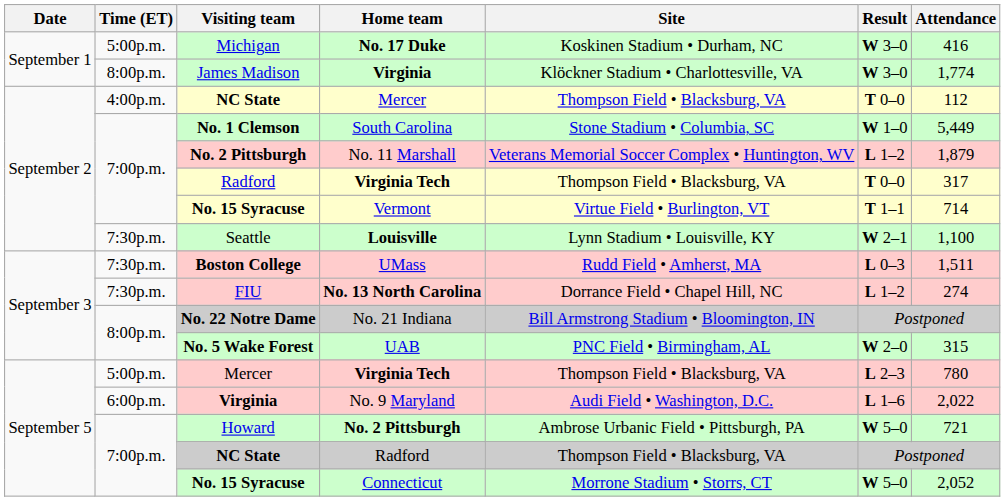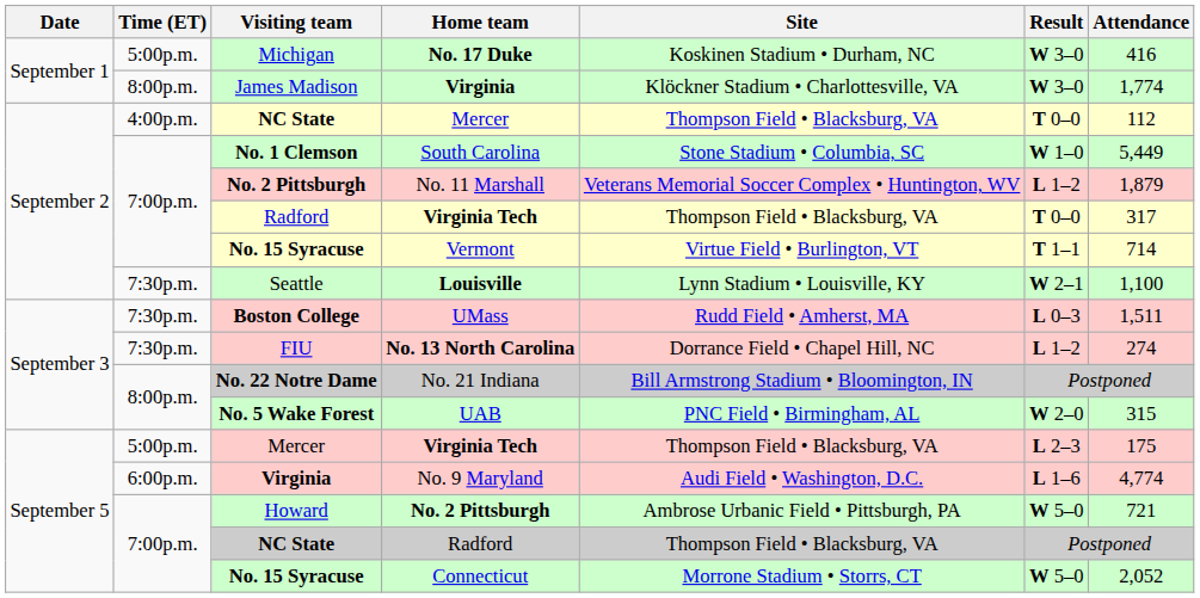Mercer / Virginia Tech | Attendance: 780 -> 175
No. 9 Maryland | Attendance: 2,022 -> 4,774
